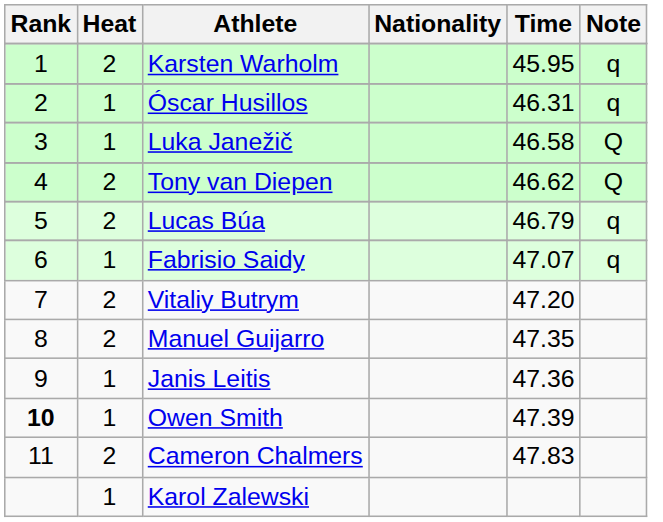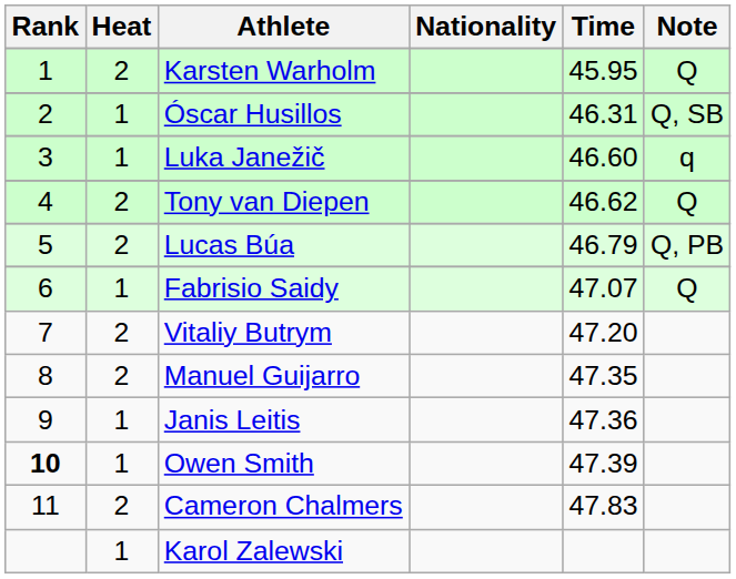Karsten Warholm | Note: q -> Q
Óscar Husillos | Note: q -> Q, SB
Luka Janežič | Time: 46.58 -> 46.60
Luka Janežič | Note: Q -> q
Lucas Búa | Note: q -> Q, PB
Fabrisio Saidy | Note: q -> Q
